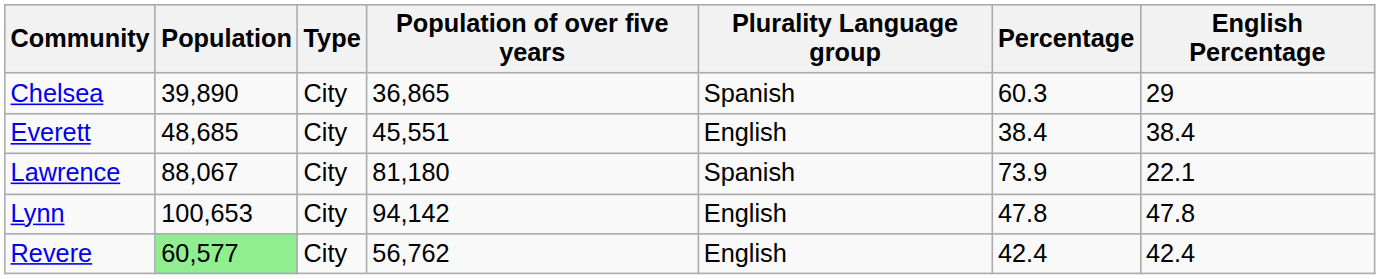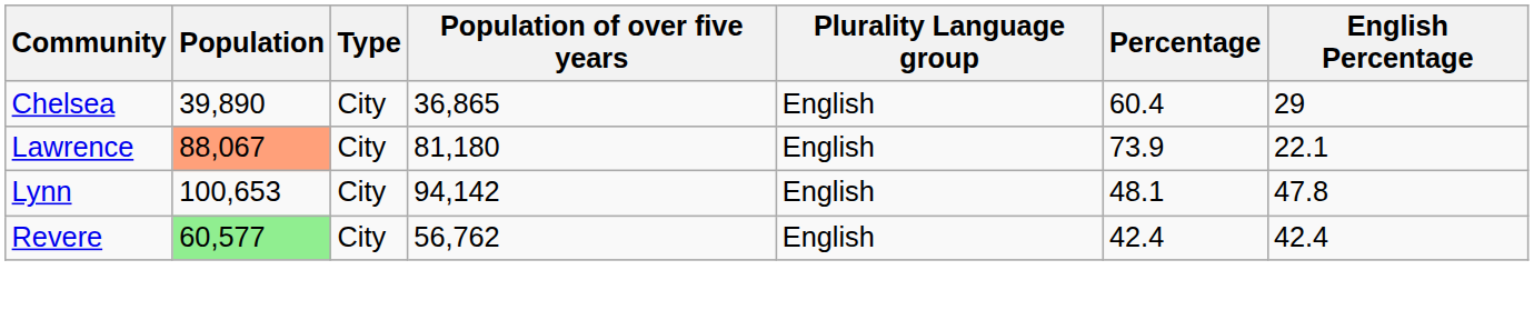Chelsea | Plurality Language group: Spanish -> English
Chelsea | Percentage: 60.3 -> 60.4
- row: Everett | 48,685 | City | 45,551 | English | 38.4 | 38.4
Lawrence | Population: no background -> lightsalmon background
Lawrence | Plurality Language group: Spanish -> English
Lynn | Percentage: 47.8 -> 48.1
